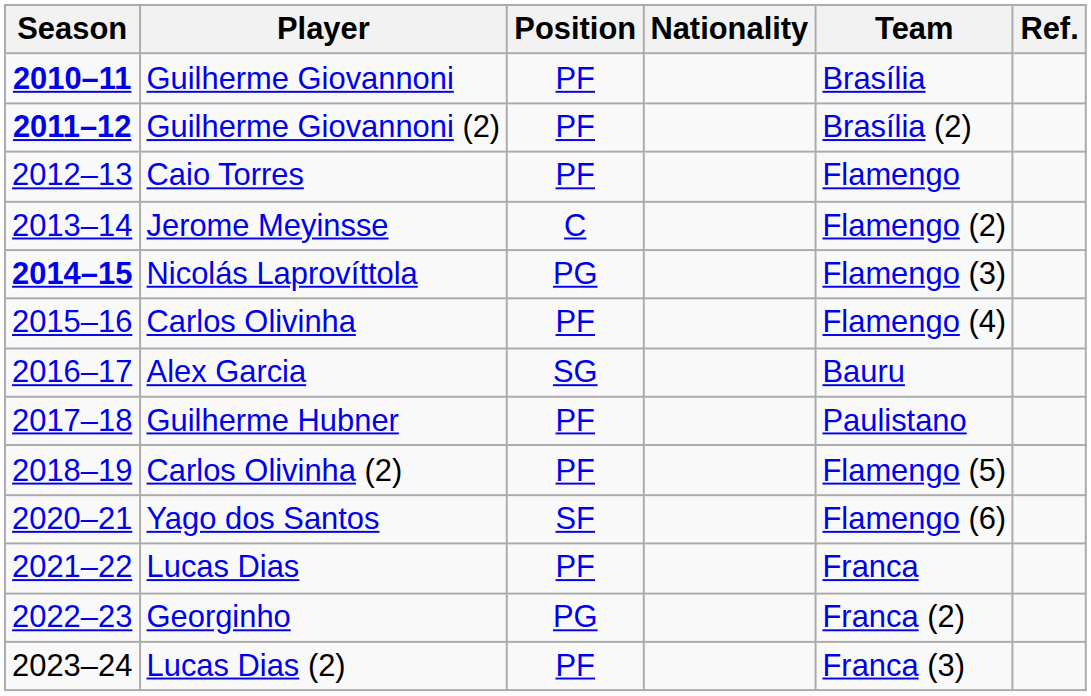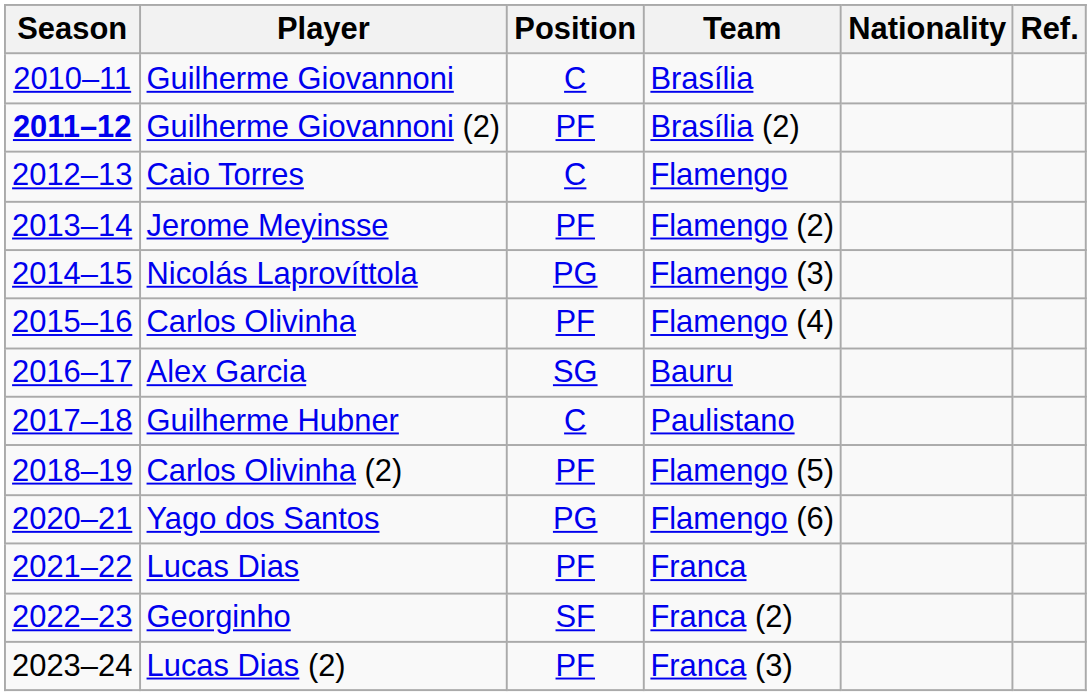columns swapped: Nationality <-> Team
Guilherme Giovannoni | Season: bold -> normal
Guilherme Giovannoni | Position: PF -> C
Caio Torres | Position: PF -> C
Jerome Meyinsse | Position: C -> PF
Nicolás Laprovíttola | Season: bold -> normal
Guilherme Hubner | Position: PF -> C
Yago dos Santos | Position: SF -> PG
Georginho | Position: PG -> SF
